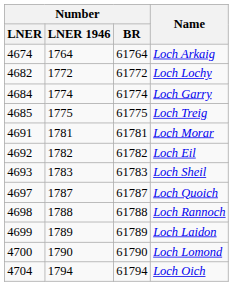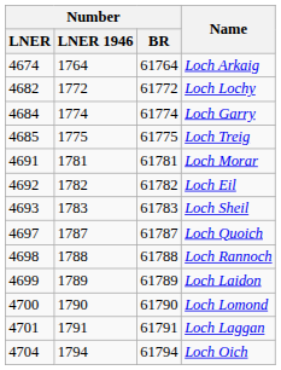+ row: 4701 | 1791 | 61791 | Loch Laggan
